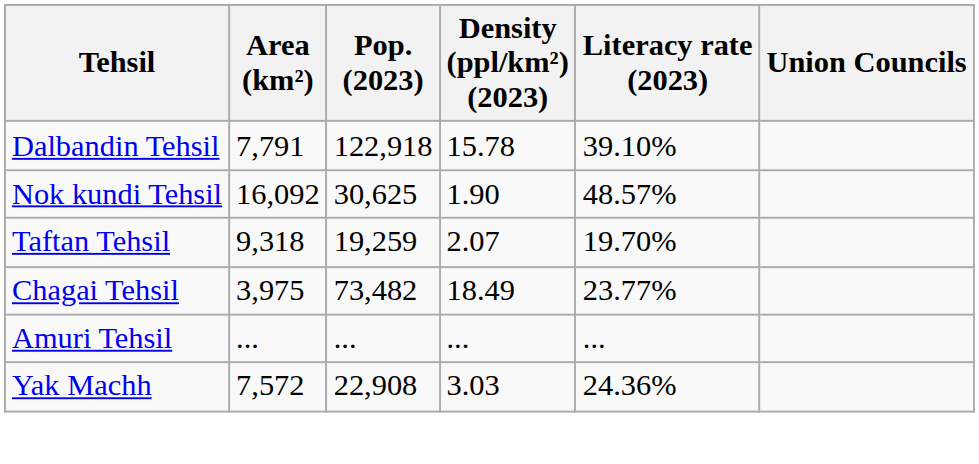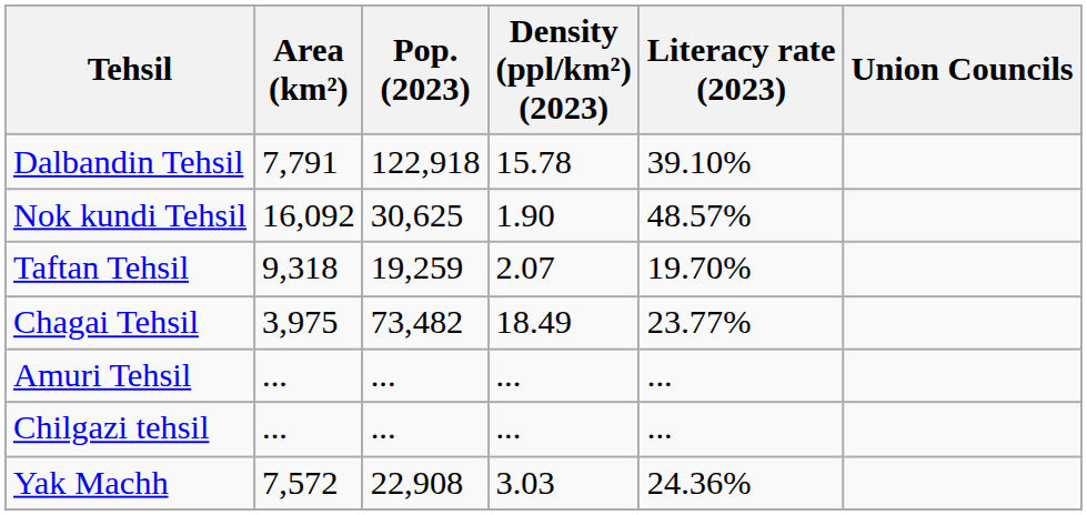+ row: Chilgazi tehsil | ... | ... | ... | ...
